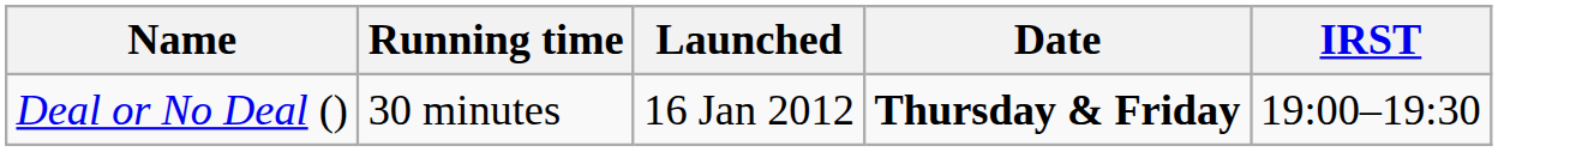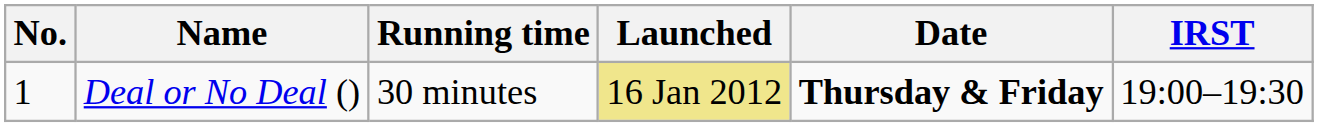+ column: No. | 1
Deal or No Deal () | Launched: no background -> khaki background
